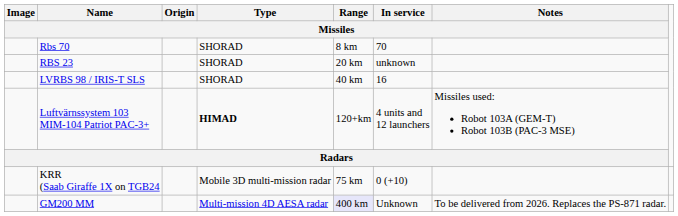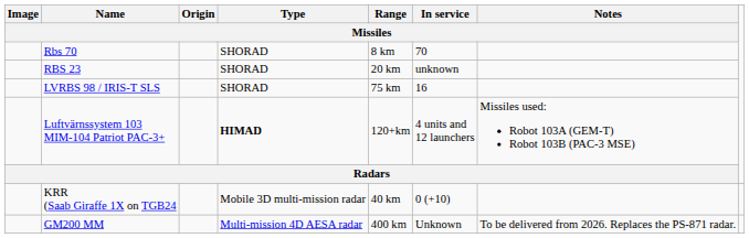LVRBS 98 / IRIS-T SLS | Range / Missiles: 40 km -> 75 km
KRR (Saab Giraffe 1X on TGB24 | Range / Missiles: 75 km -> 40 km
GM200 MM | Range / Missiles: lavender background -> no background
